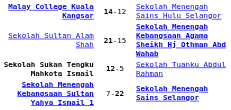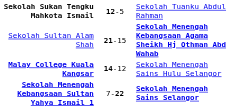rows swapped: Sekolah Sukan Tengku Mahkota Ismail <-> Malay College Kuala Kangsar
